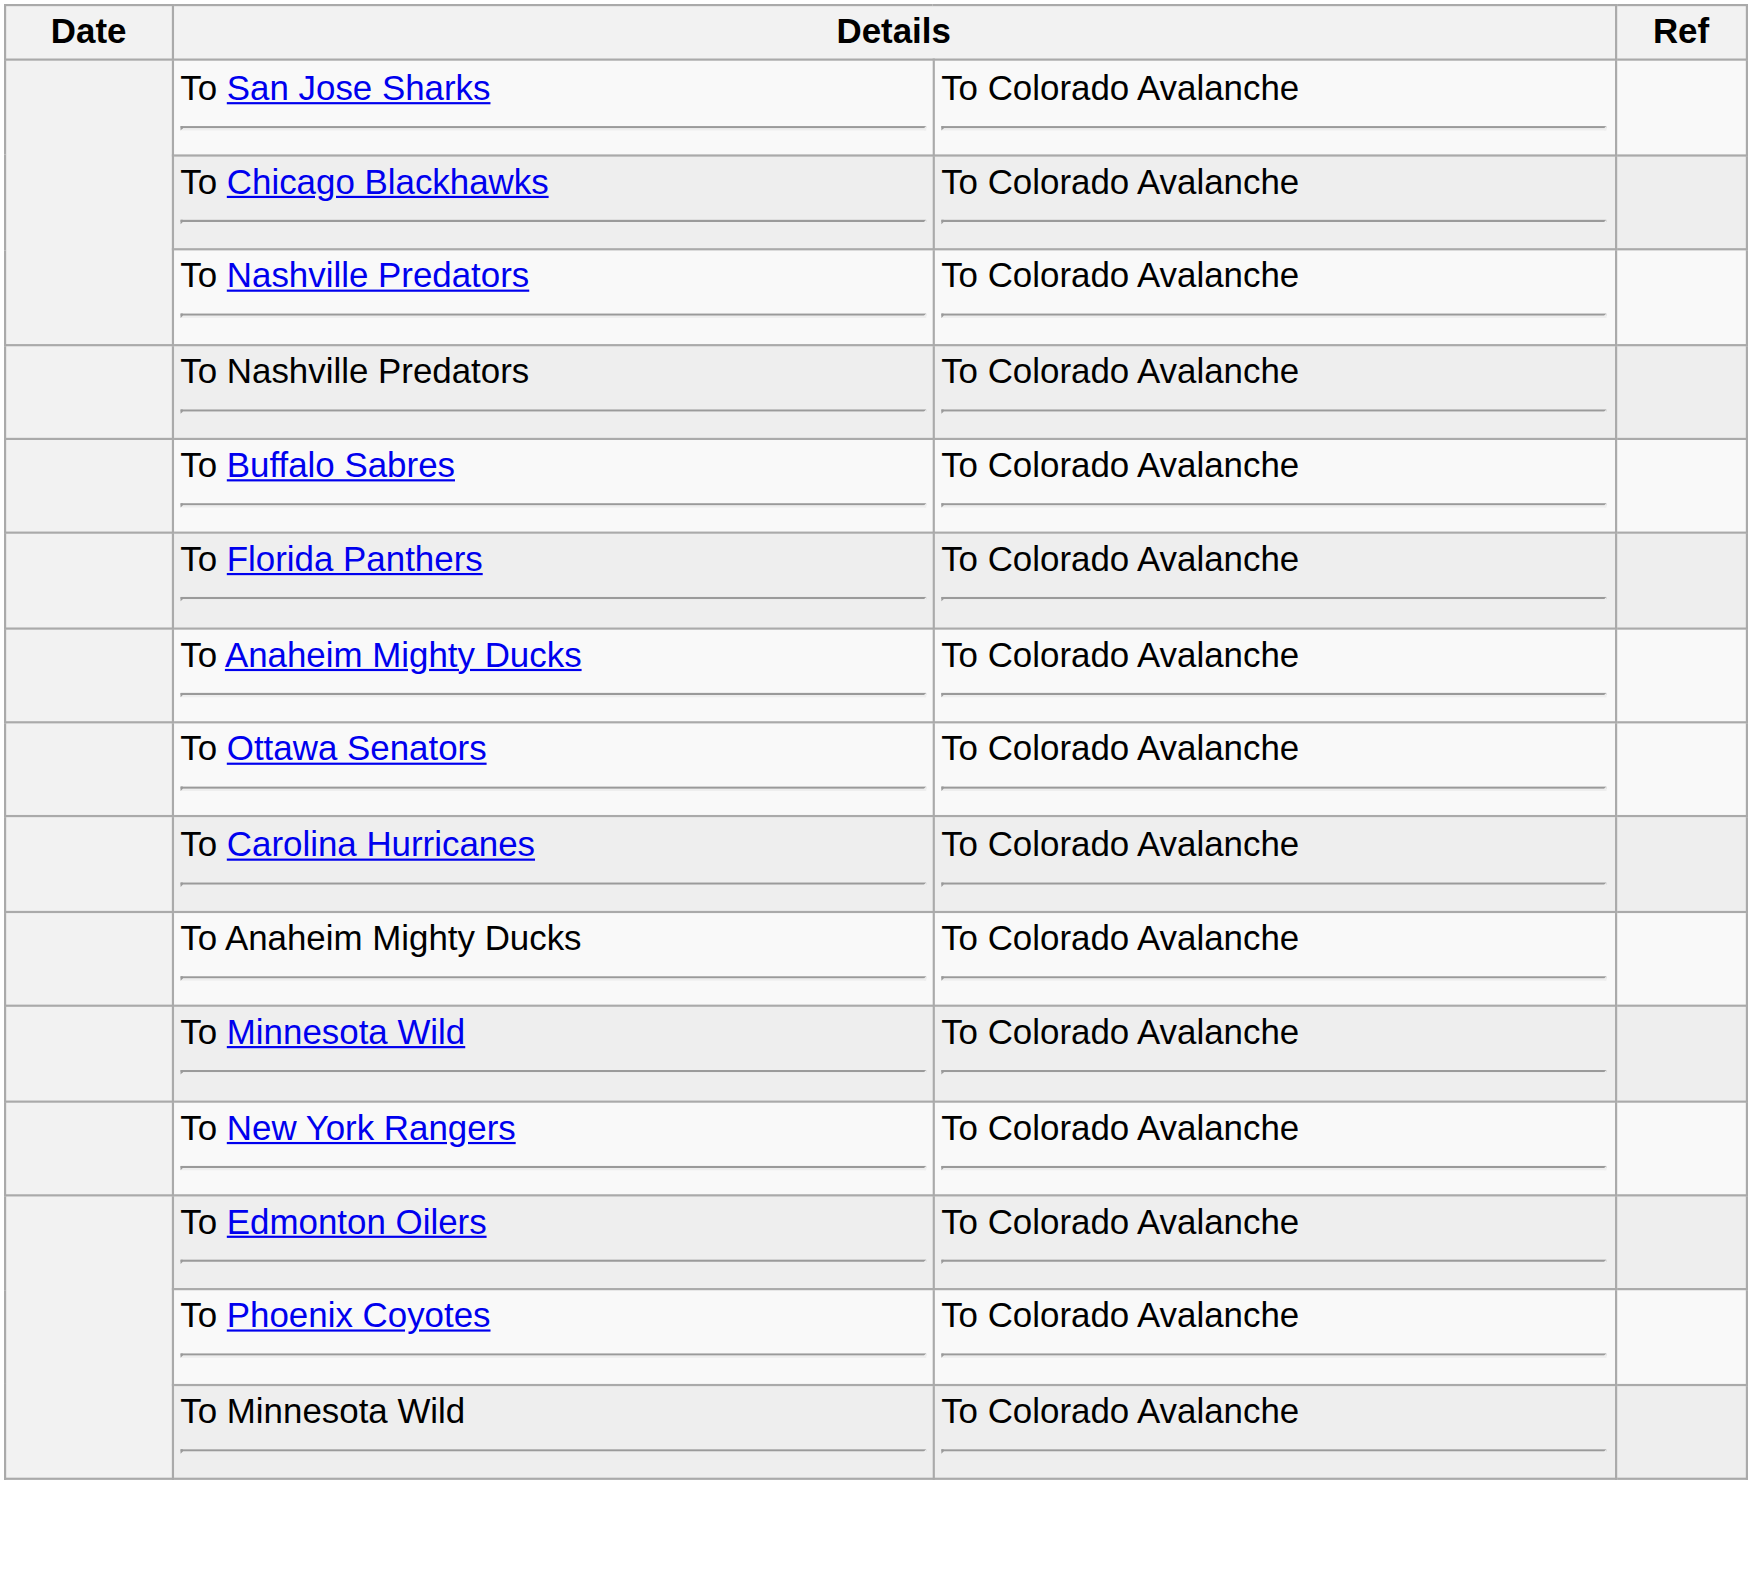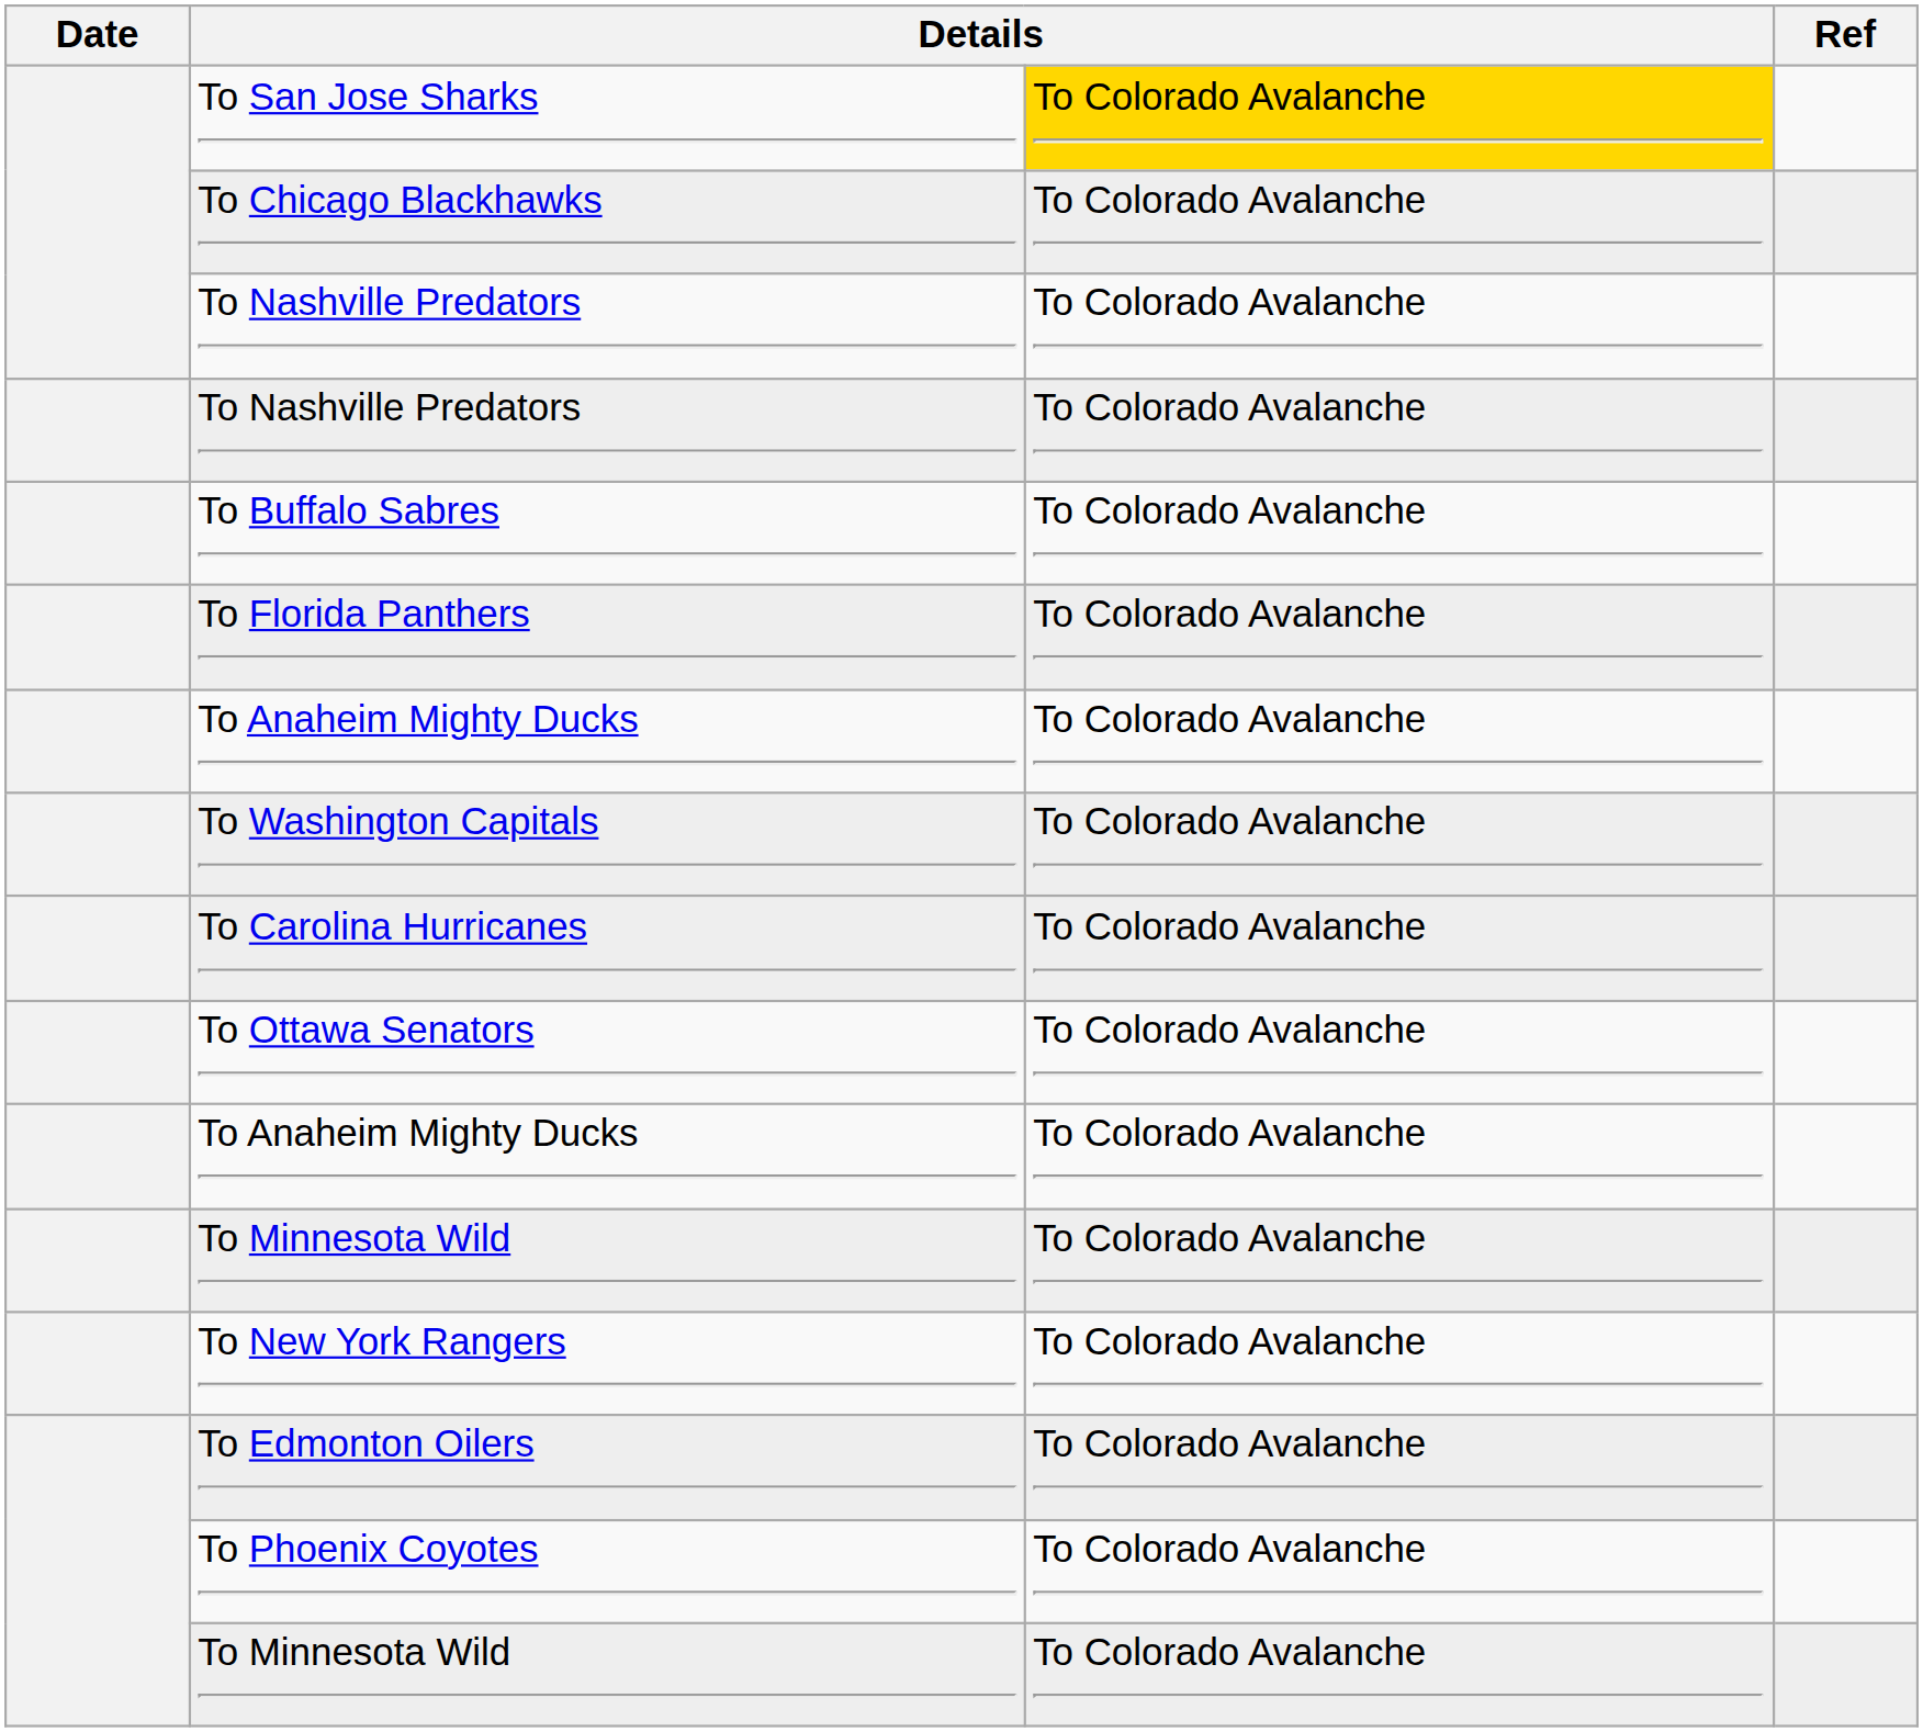To San Jose Sharks | column 3: no background -> gold background
+ row: To Washington Capitals | To Colorado Avalanche
rows swapped: To Ottawa Senators <-> To Carolina Hurricanes
